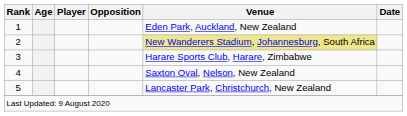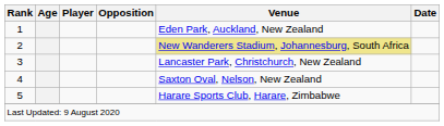3 | Venue: Harare Sports Club, Harare, Zimbabwe -> Lancaster Park, Christchurch, New Zealand
5 | Venue: Lancaster Park, Christchurch, New Zealand -> Harare Sports Club, Harare, Zimbabwe
